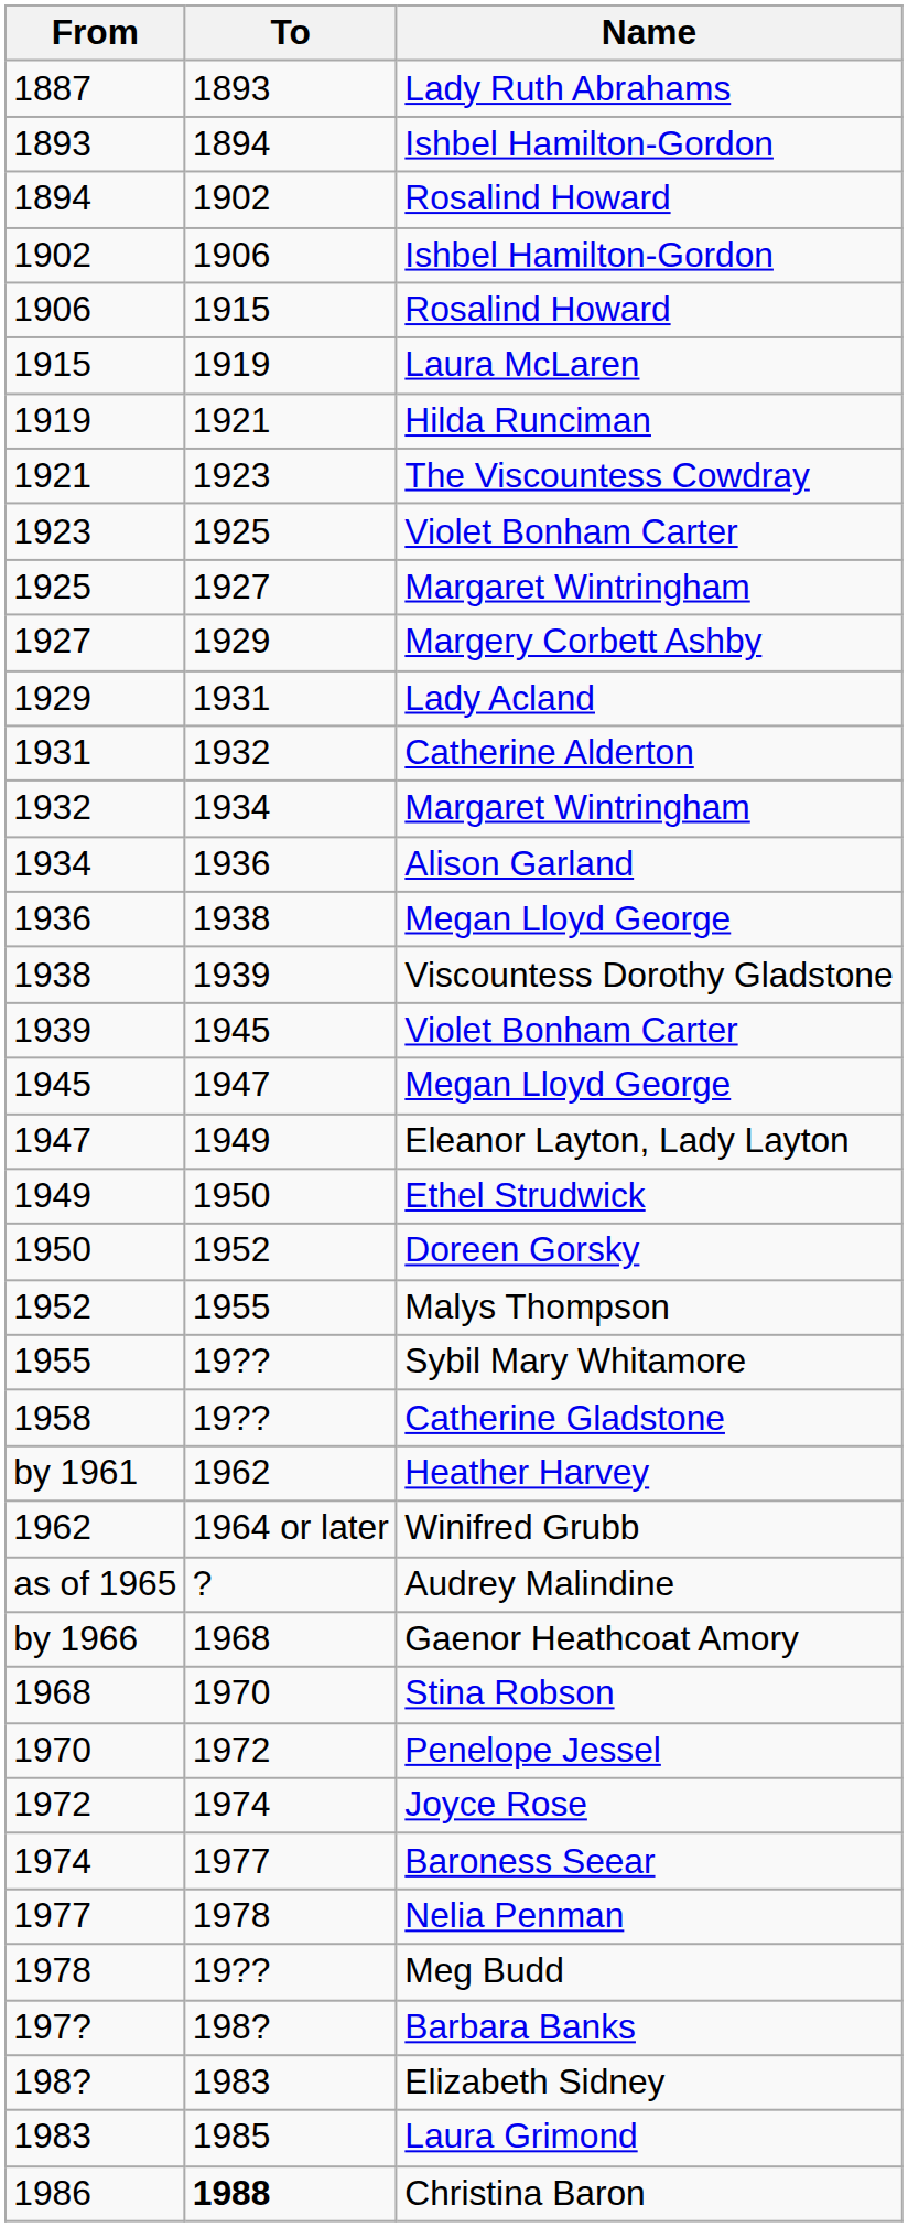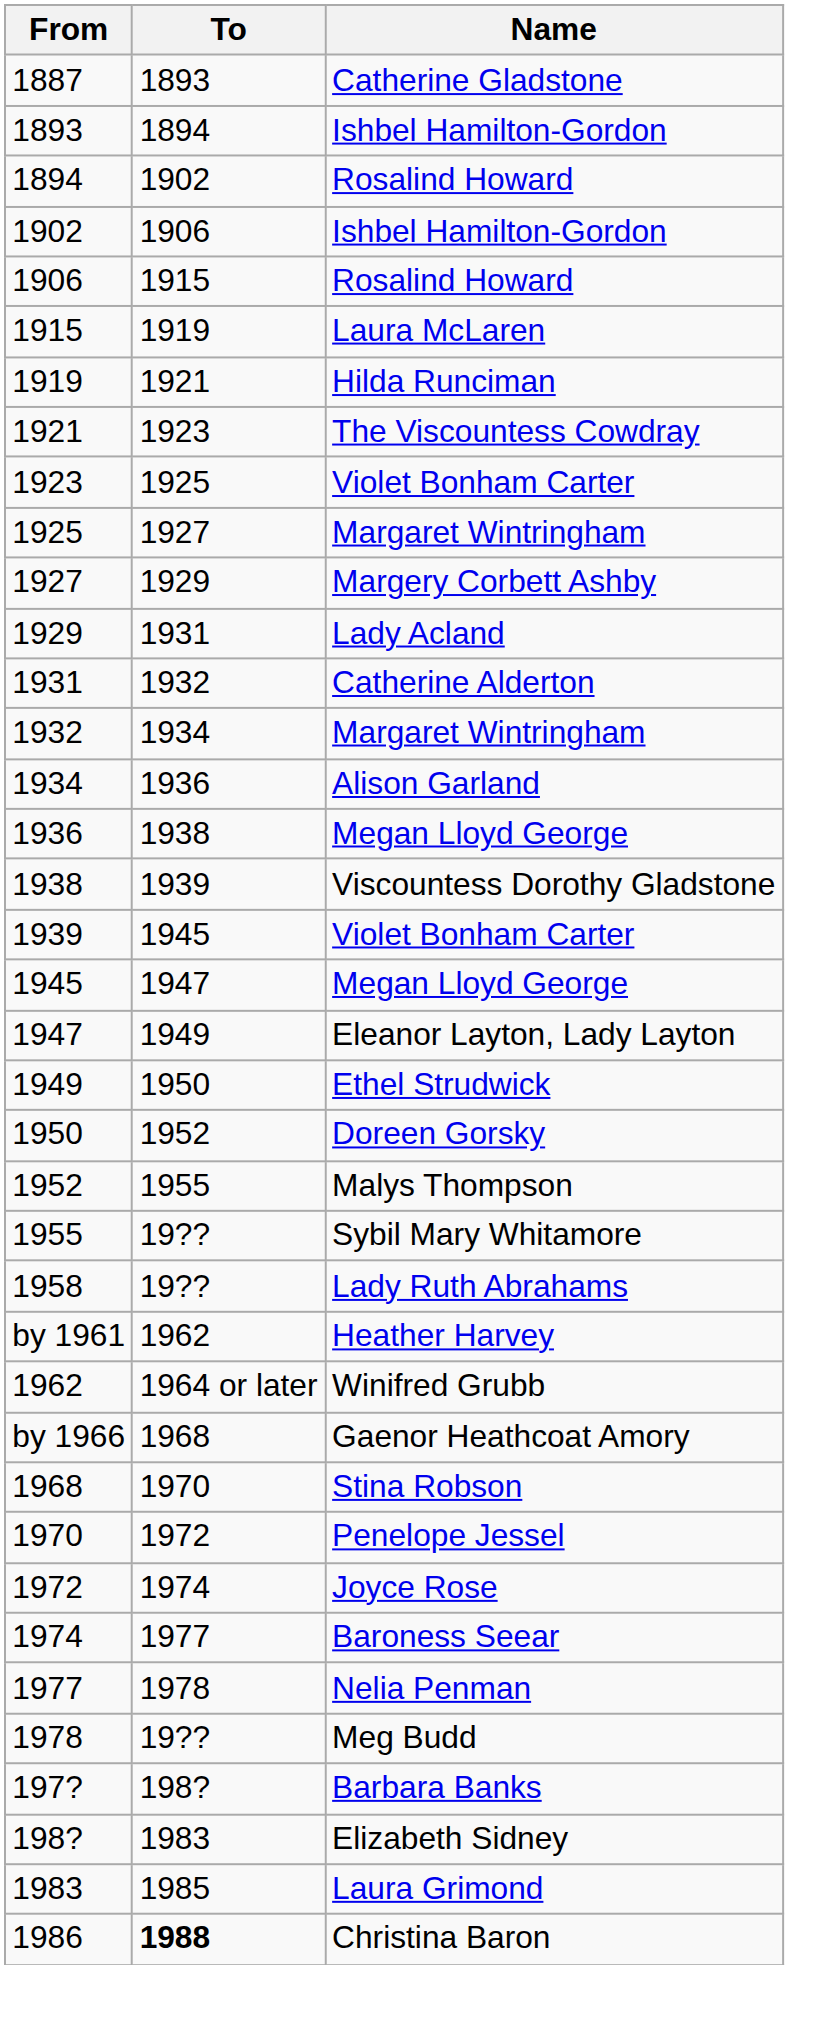1887 | Name: Lady Ruth Abrahams -> Catherine Gladstone
1958 | Name: Catherine Gladstone -> Lady Ruth Abrahams
- row: as of 1965 | ? | Audrey Malindine
